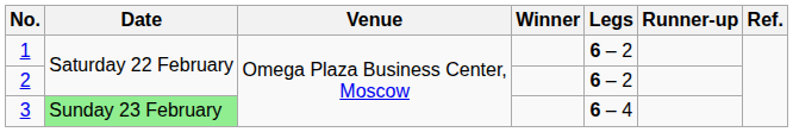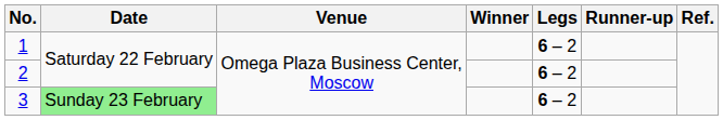3 | Legs: 6 – 4 -> 6 – 2
